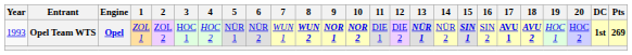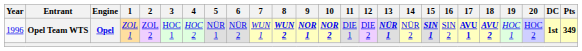Opel Team WTS | Year: 1993 -> 1996
Opel Team WTS | Pts: 269 -> 349
